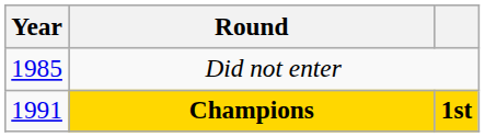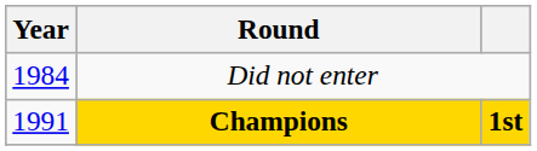Did not enter | Year: 1985 -> 1984
